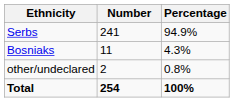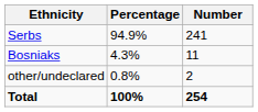columns swapped: Number <-> Percentage
